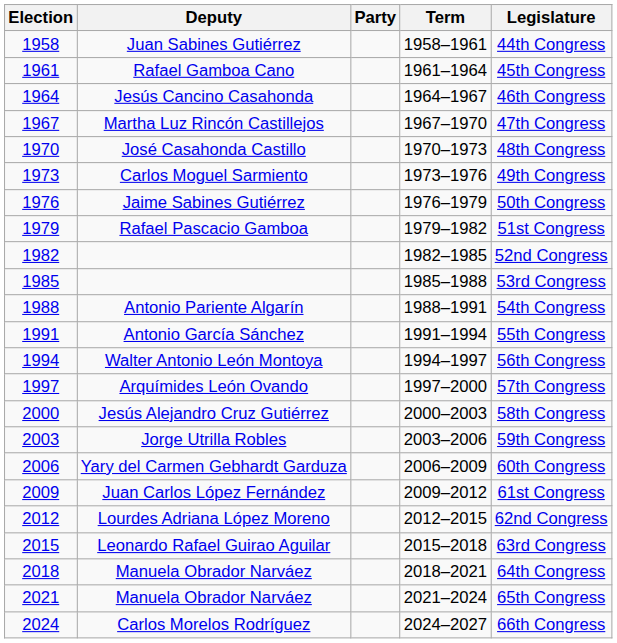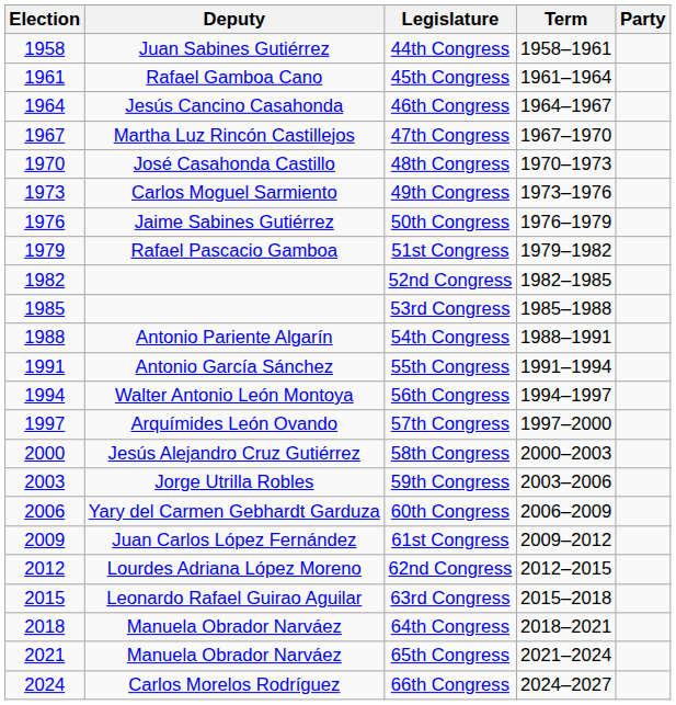columns swapped: Party <-> Legislature
